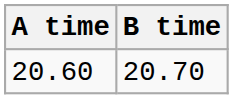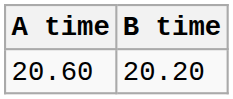20.60 | B time: 20.70 -> 20.20
